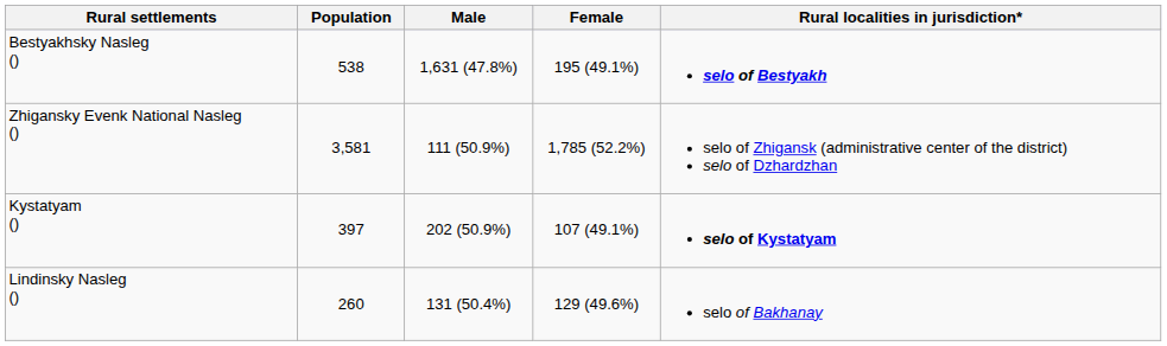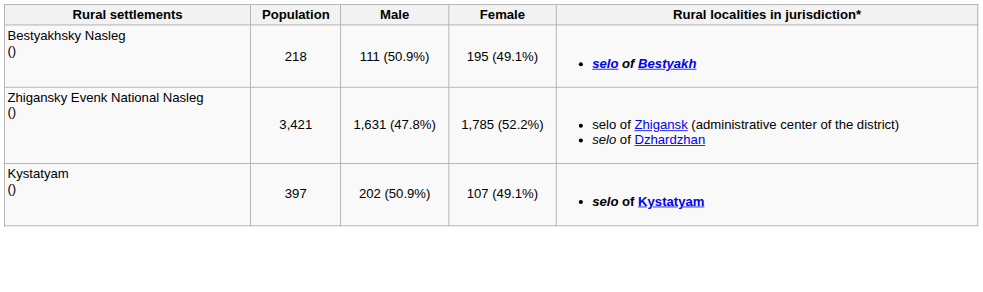Bestyakhsky Nasleg () | Population: 538 -> 218
Bestyakhsky Nasleg () | Male: 1,631 (47.8%) -> 111 (50.9%)
Zhigansky Evenk National Nasleg () | Population: 3,581 -> 3,421
Zhigansky Evenk National Nasleg () | Male: 111 (50.9%) -> 1,631 (47.8%)
- row: Lindinsky Nasleg () | 260 | 131 (50.4%) | 129 (49.6%) | selo of Bakhanay
